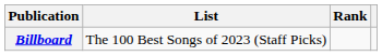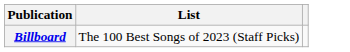- column: Rank
